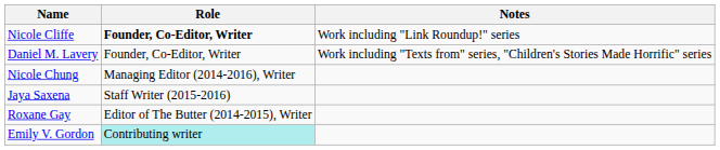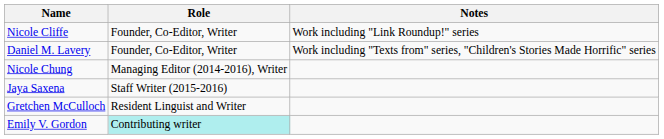Nicole Cliffe | Role: bold -> normal
- row: Roxane Gay | Editor of The Butter (2014-2015), Writer
+ row: Gretchen McCulloch | Resident Linguist and Writer
